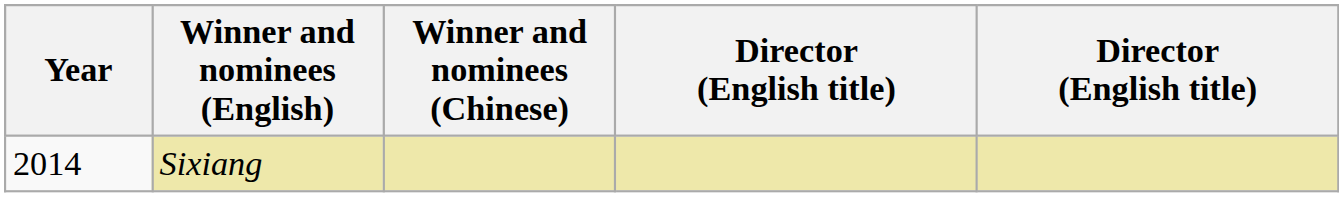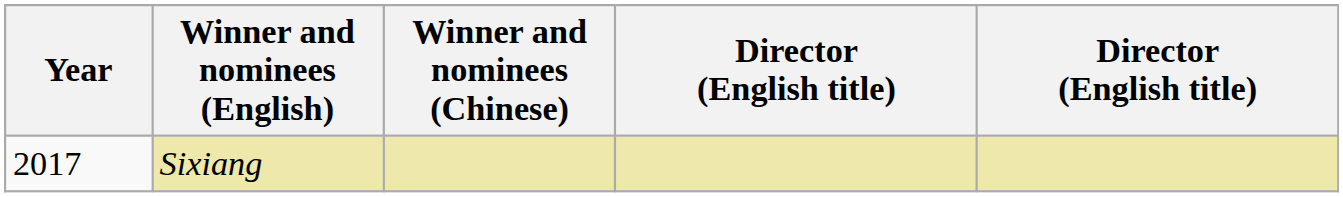Sixiang | Year: 2014 -> 2017
